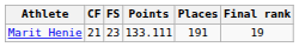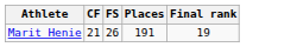- column: Points | 133.111
Marit Henie | FS: 23 -> 26
